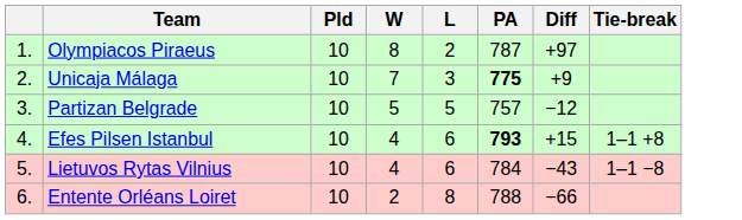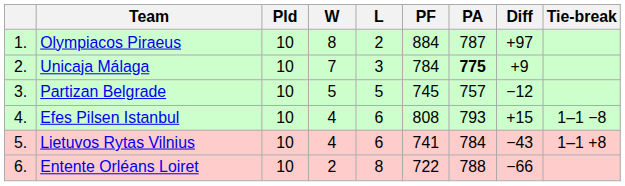+ column: PF | 884 | 784 | 745 | 808 | 741 | 722
Efes Pilsen Istanbul | PA: bold -> normal
Efes Pilsen Istanbul | Tie-break: 1–1 +8 -> 1–1 −8
Lietuvos Rytas Vilnius | Tie-break: 1–1 −8 -> 1–1 +8
